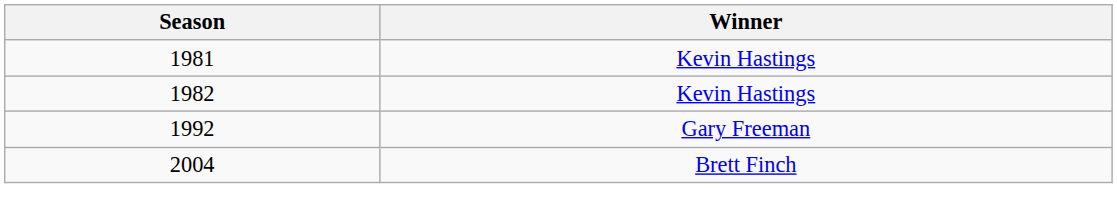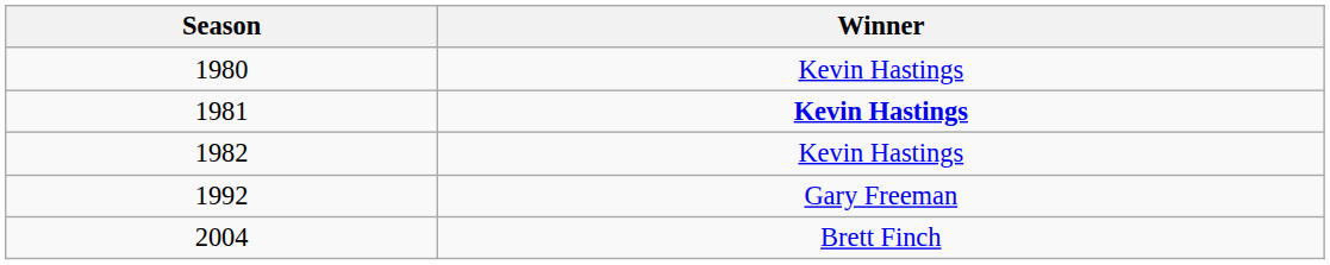+ row: 1980 | Kevin Hastings
1981 | Winner: normal -> bold
